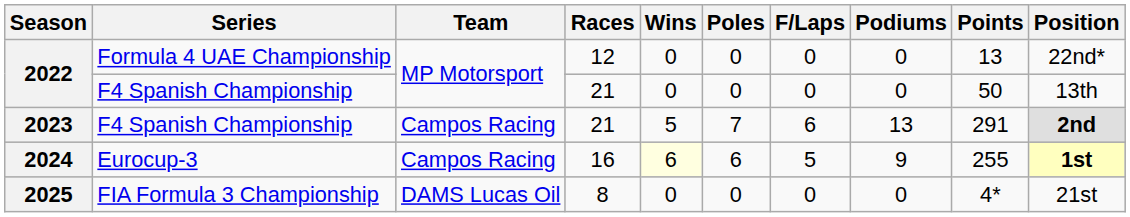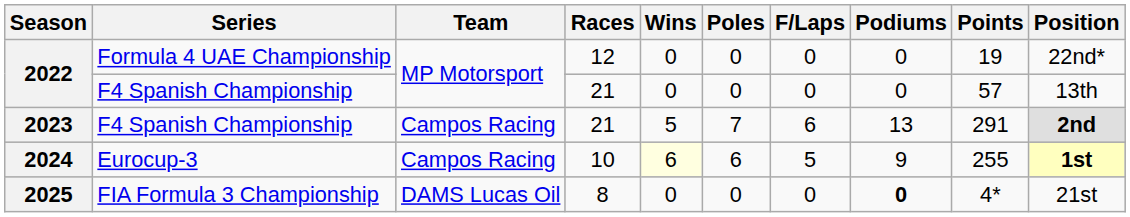2022 / Formula 4 UAE Championship | Points: 13 -> 19
2022 / F4 Spanish Championship | Points: 50 -> 57
2024 | Races: 16 -> 10
2025 | Podiums: normal -> bold
